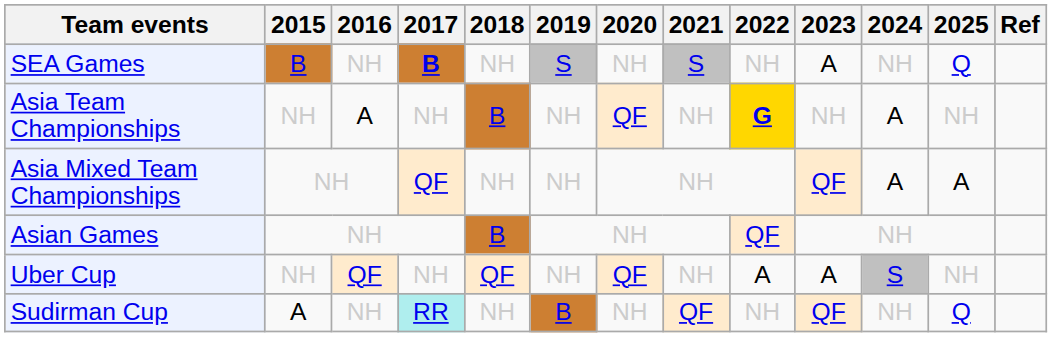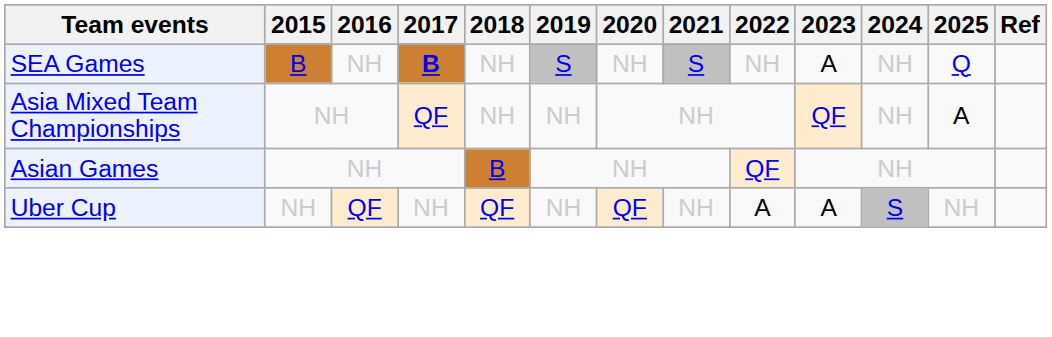- row: Asia Team Championships | NH | A | NH | B | NH | QF | NH | G | NH | A | NH
Asia Mixed Team Championships | 2024: A -> NH
- row: Sudirman Cup | A | NH | RR | NH | B | NH | QF | NH | QF | NH | Q
